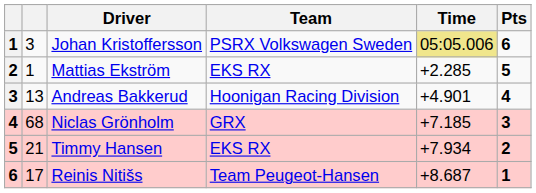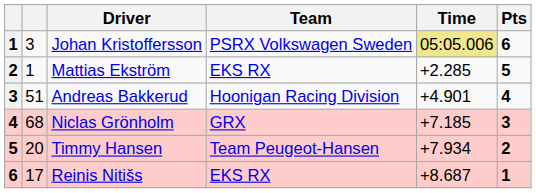Andreas Bakkerud | column 2: 13 -> 51
Timmy Hansen | column 2: 21 -> 20
Timmy Hansen | Team: EKS RX -> Team Peugeot-Hansen
Reinis Nitišs | Team: Team Peugeot-Hansen -> EKS RX
